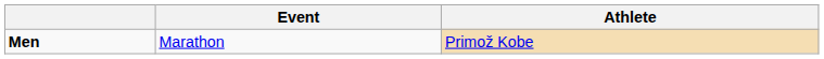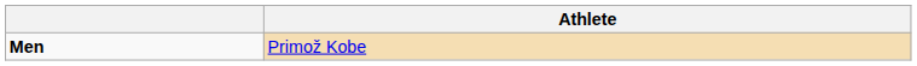- column: Event | Marathon
